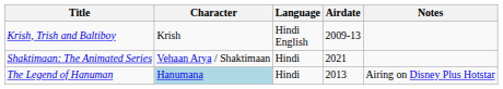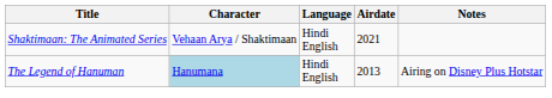- row: Krish, Trish and Baltiboy | Krish | Hindi English | 2009-13
Shaktimaan: The Animated Series | Language: Hindi -> Hindi English
The Legend of Hanuman | Language: Hindi -> Hindi English
